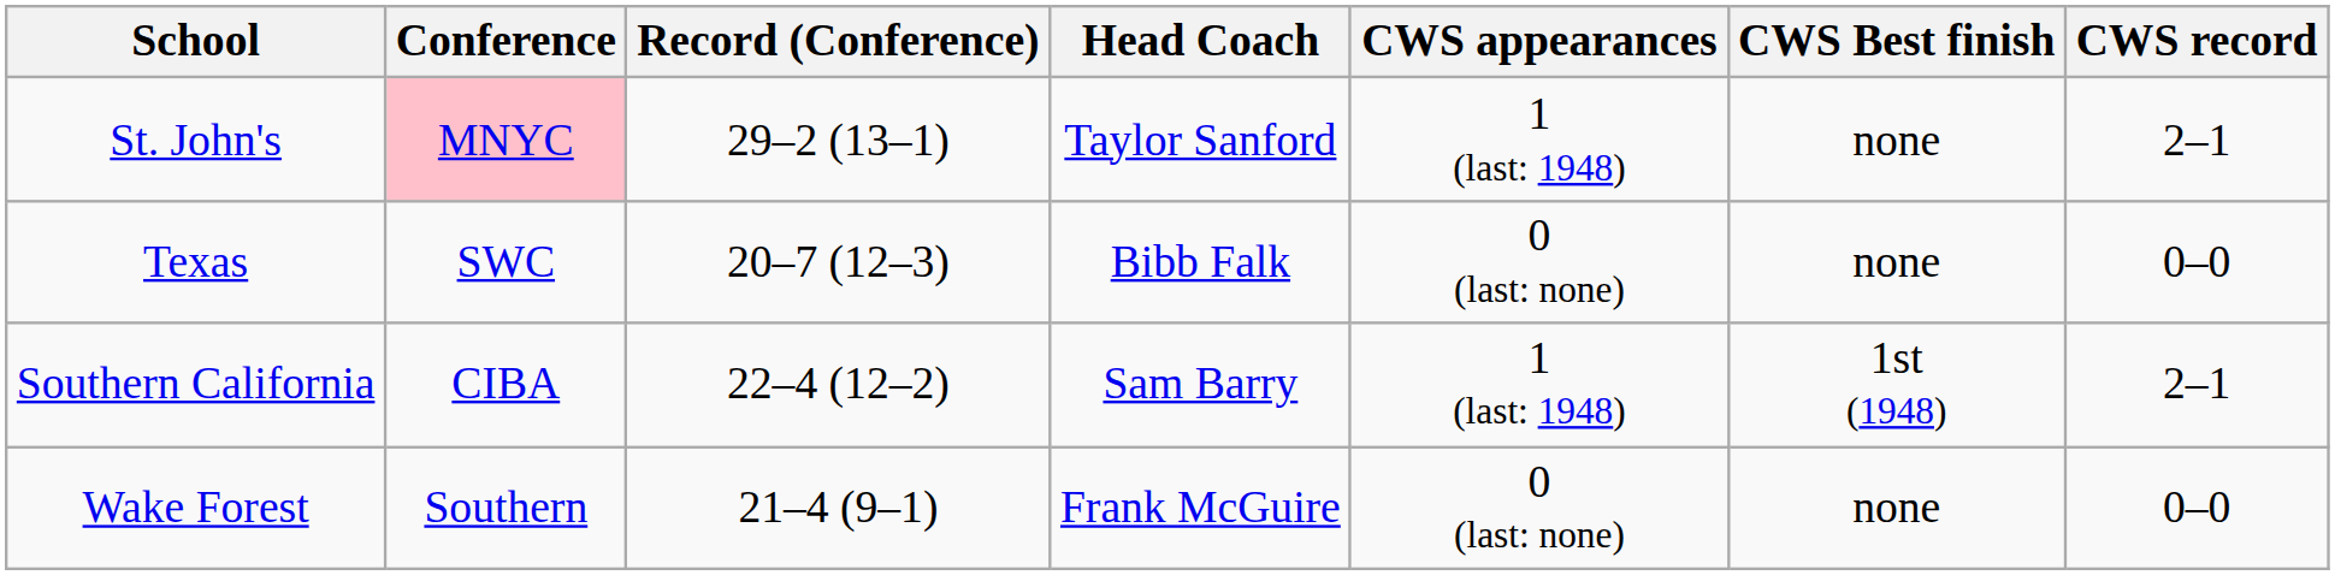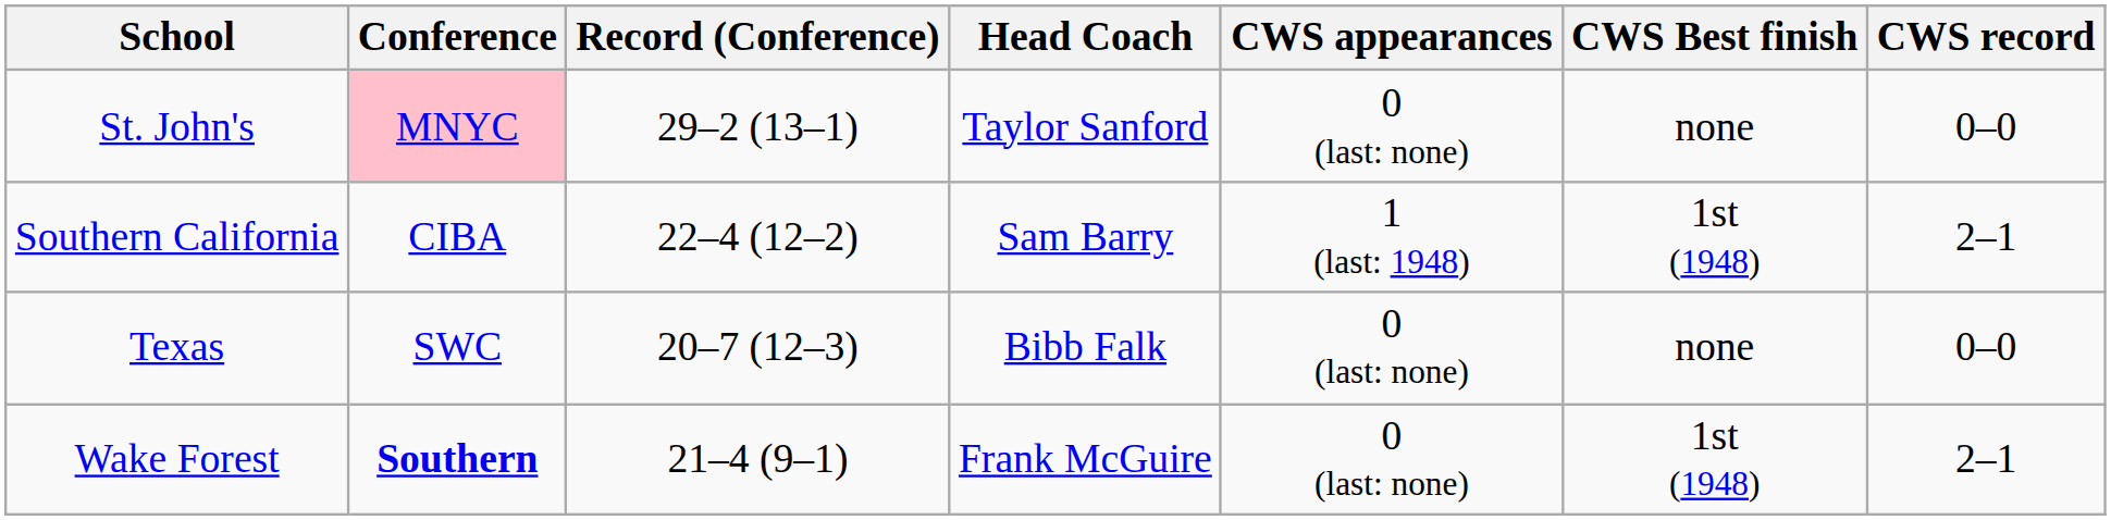St. John's | CWS appearances: 1 (last: 1948) -> 0 (last: none)
St. John's | CWS record: 2–1 -> 0–0
rows swapped: Southern California <-> Texas
Wake Forest | Conference: normal -> bold
Wake Forest | CWS Best finish: none -> 1st (1948)
Wake Forest | CWS record: 0–0 -> 2–1
